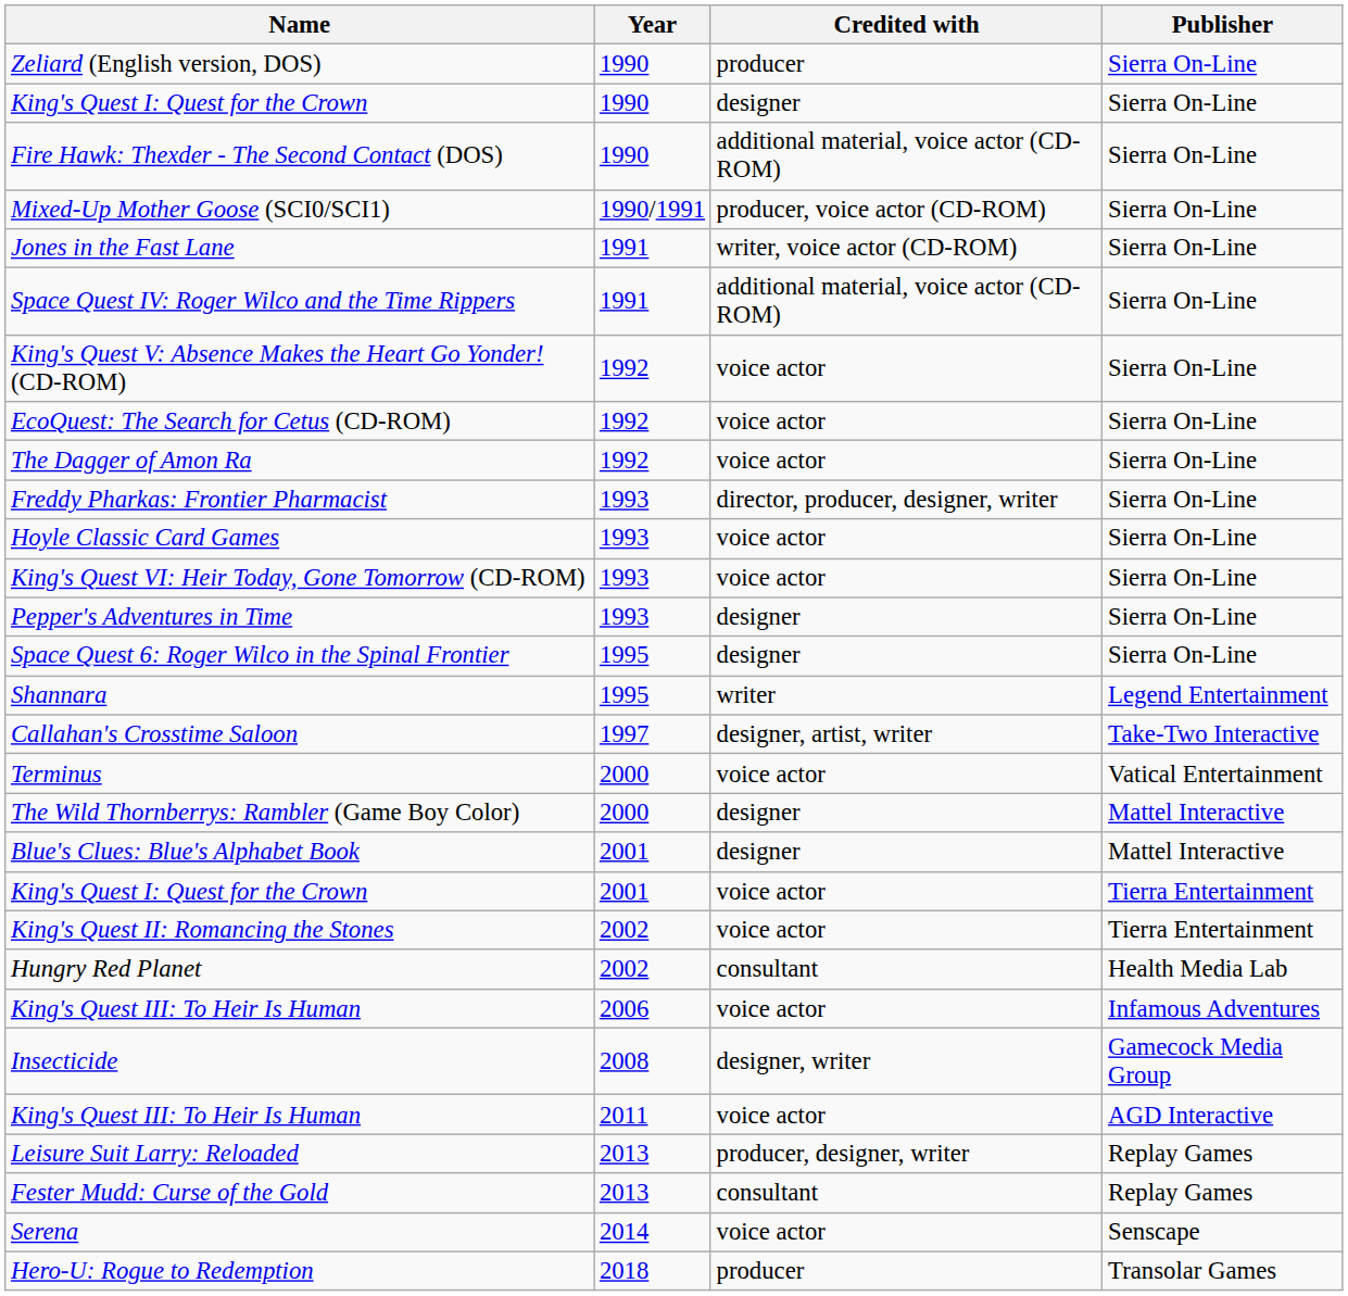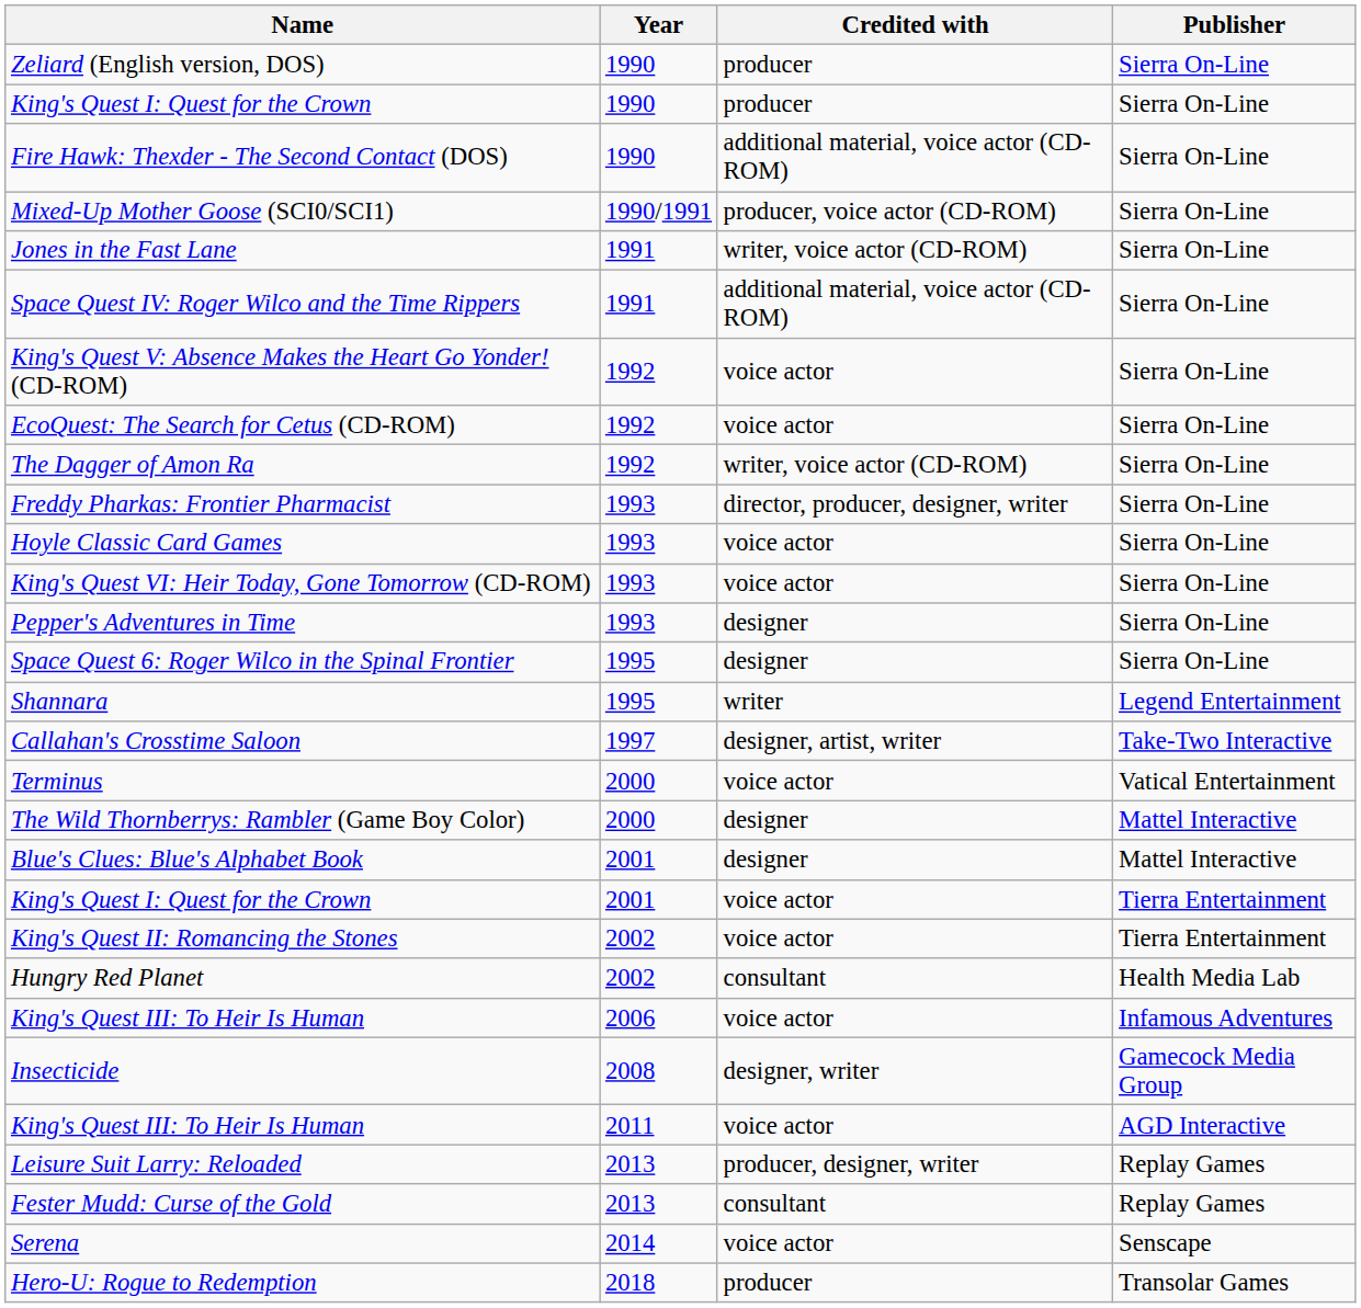King's Quest I: Quest for the Crown / 1990 | Credited with: designer -> producer
The Dagger of Amon Ra | Credited with: voice actor -> writer, voice actor (CD-ROM)
